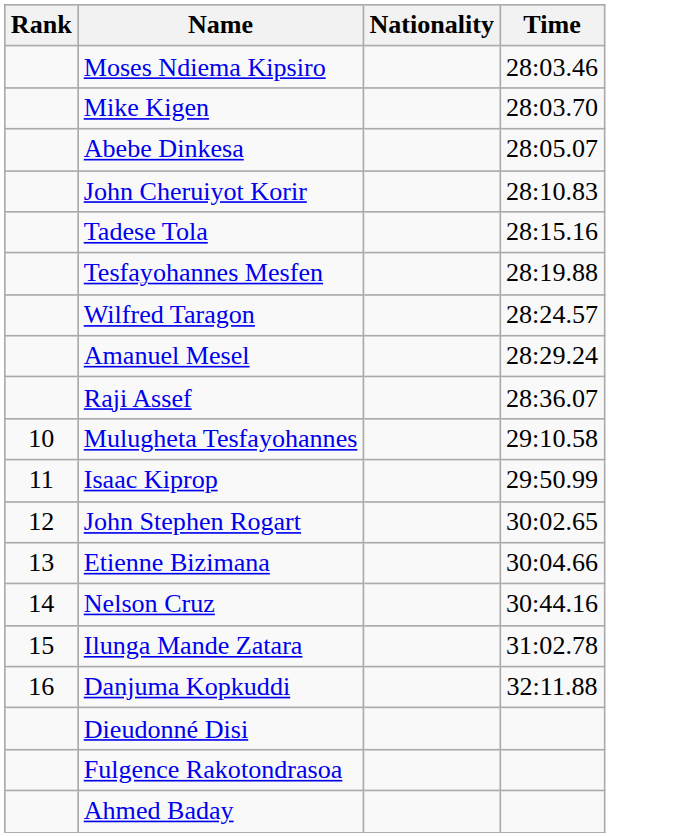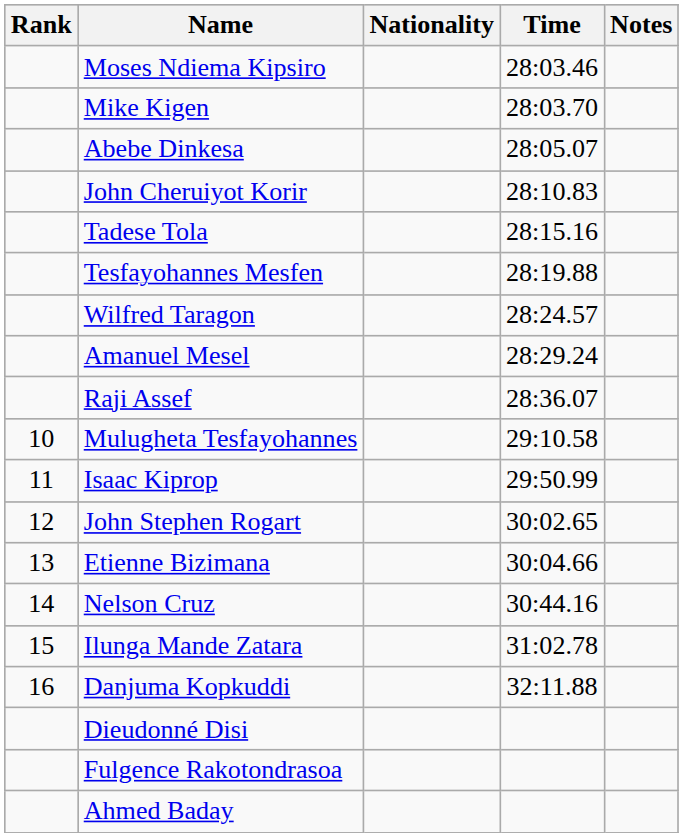+ column: Notes
